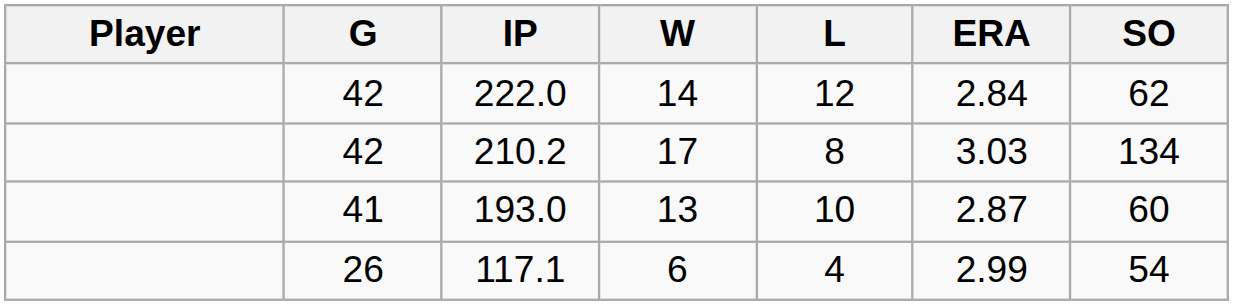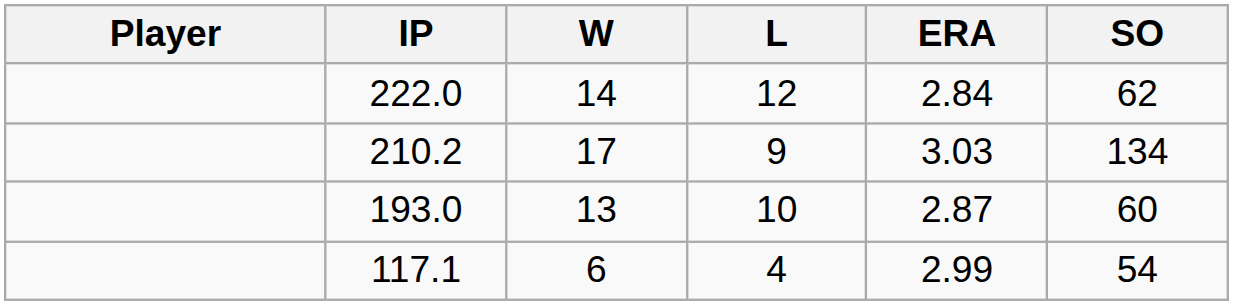- column: G | 42 | 42 | 41 | 26
210.2 | L: 8 -> 9
